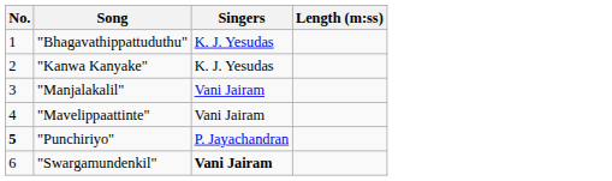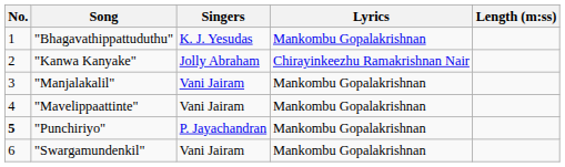+ column: Lyrics | Mankombu Gopalakrishnan | Chirayinkeezhu Ramakrishnan Nair | Mankombu Gopalakrishnan | Mankombu Gopalakrishnan | Mankombu Gopalakrishnan | Mankombu Gopalakrishnan
"Kanwa Kanyake" | Singers: K. J. Yesudas -> Jolly Abraham
"Swargamundenkil" | Singers: bold -> normal
